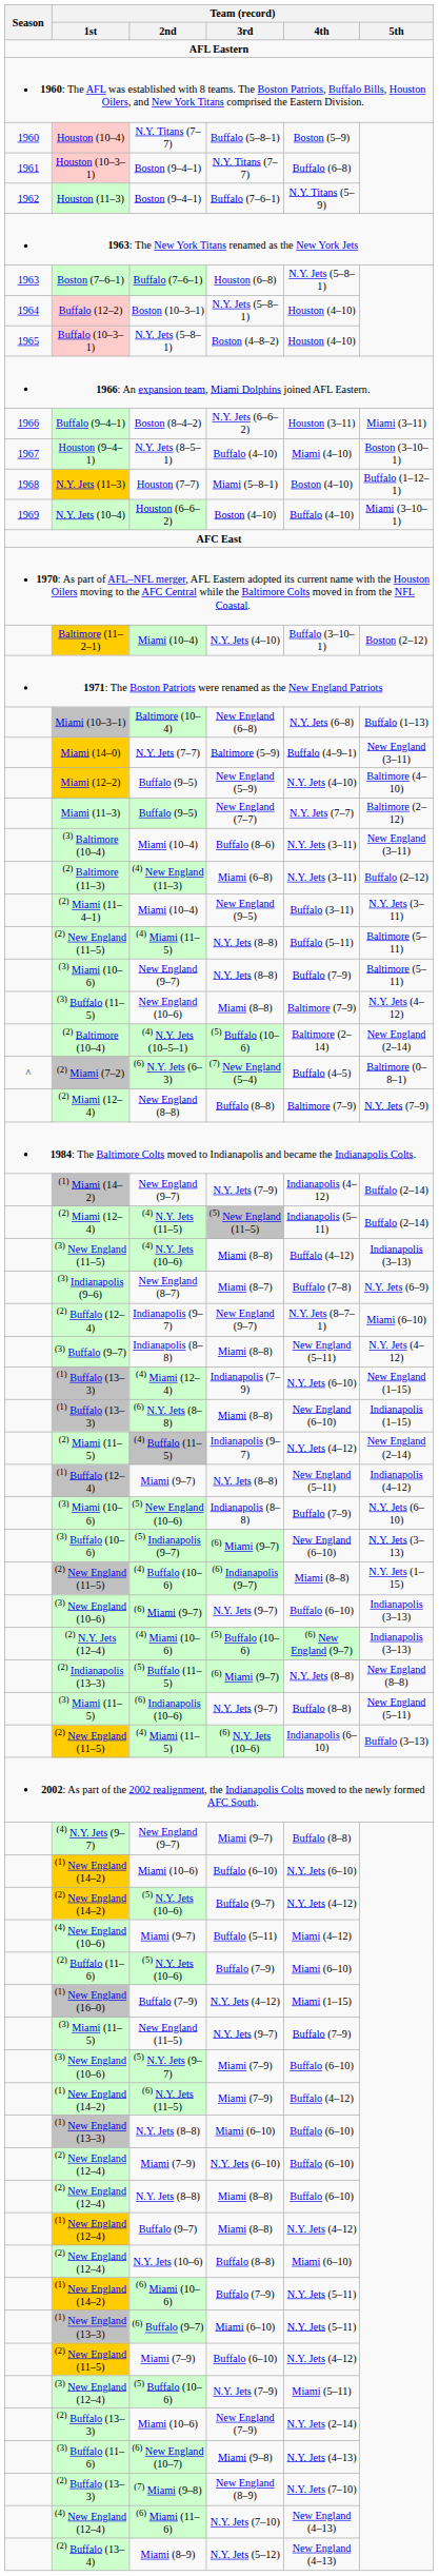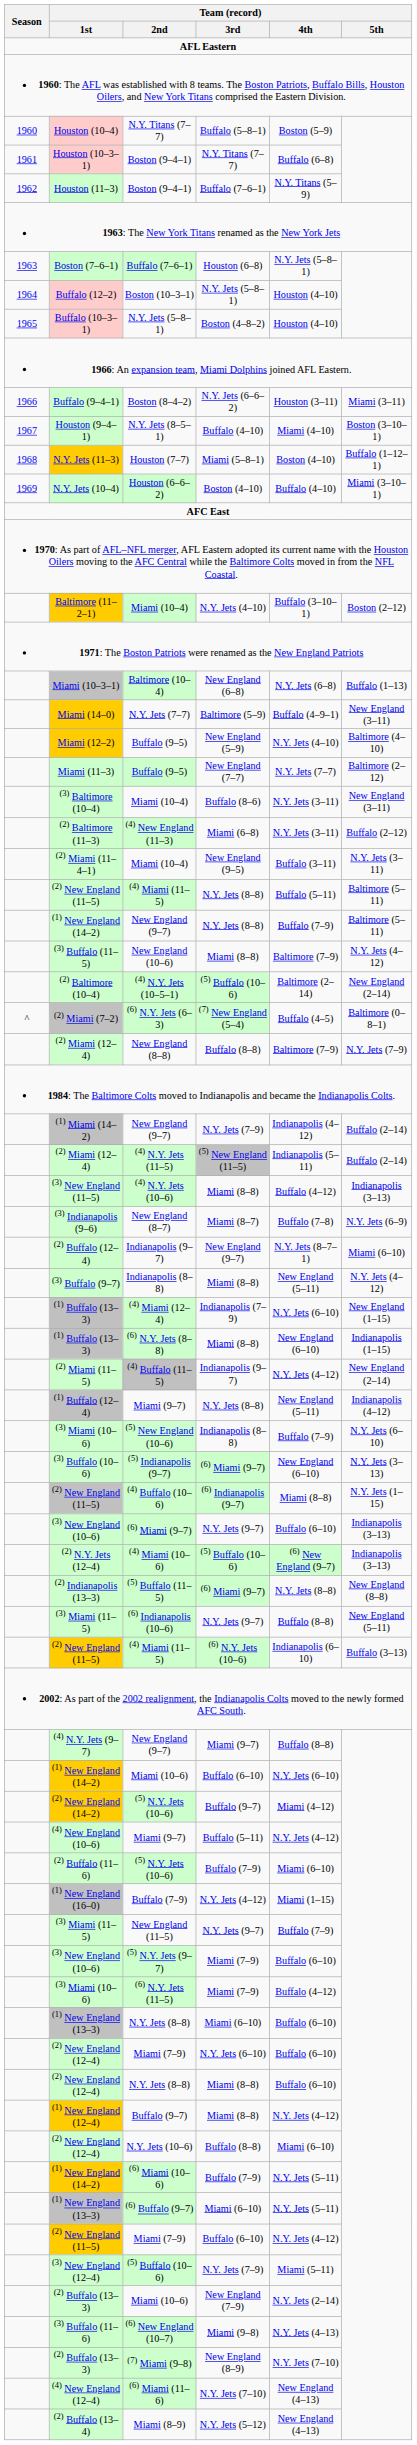New England (9–7) / N.Y. Jets (8–8) | Team (record) / 1st: (3) Miami (10–6) -> (1) New England (14–2)
(5) N.Y. Jets (10–6) / Buffalo (9–7) | Team (record) / 4th: N.Y. Jets (4–12) -> Miami (4–12)
Miami (9–7) / Buffalo (5–11) | Team (record) / 4th: Miami (4–12) -> N.Y. Jets (4–12)
(6) N.Y. Jets (11–5) | Team (record) / 1st: (1) New England (14–2) -> (3) Miami (10–6)
